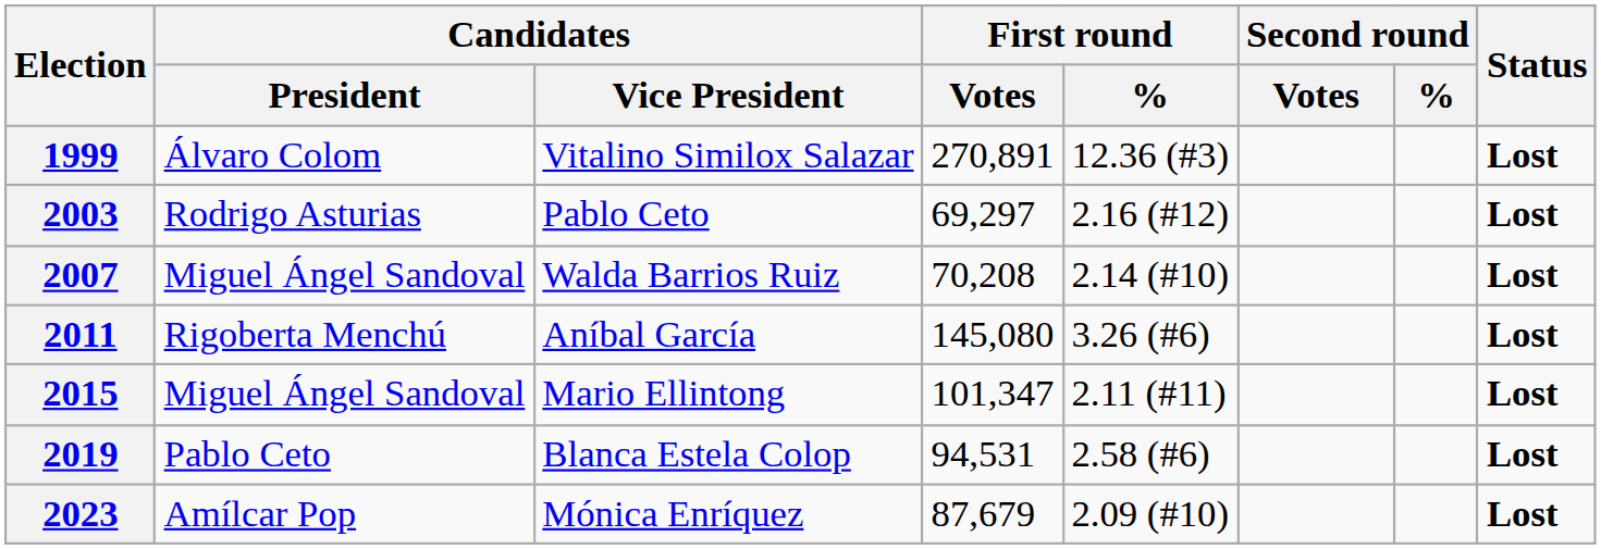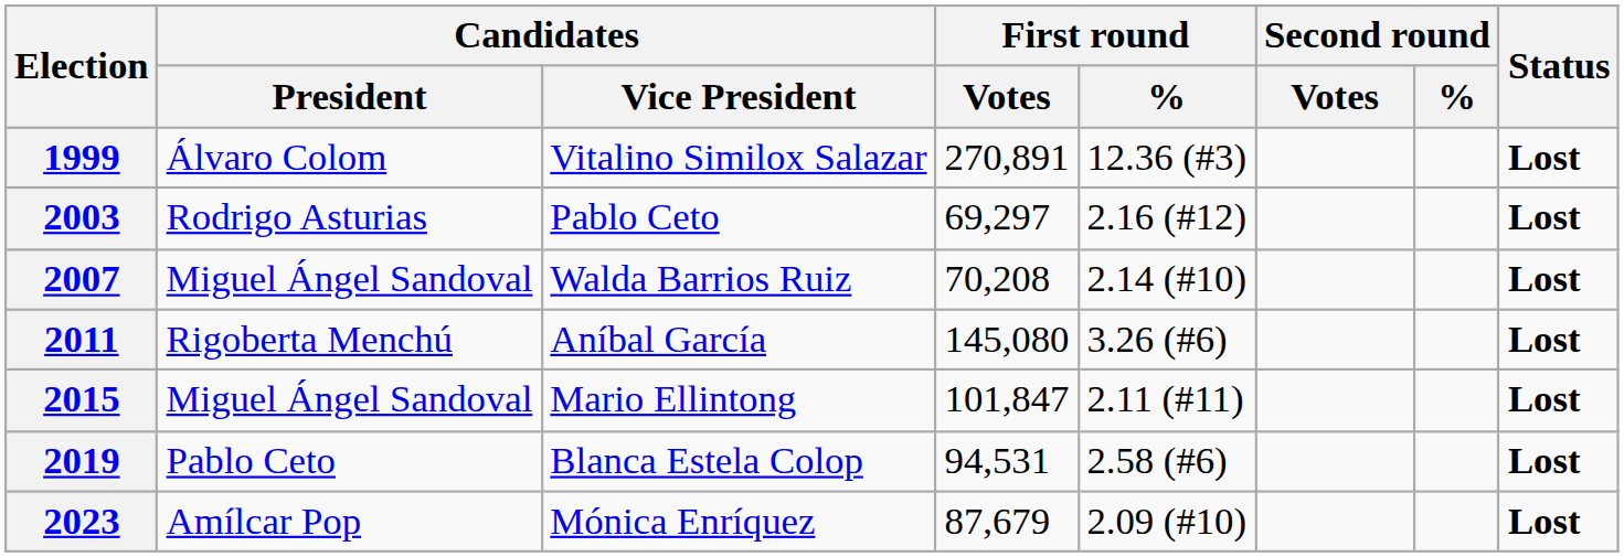2015 | First round / Votes: 101,347 -> 101,847
